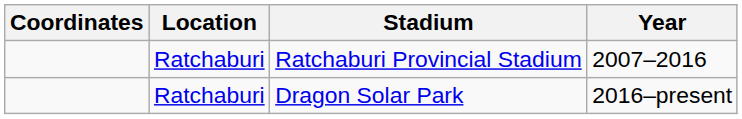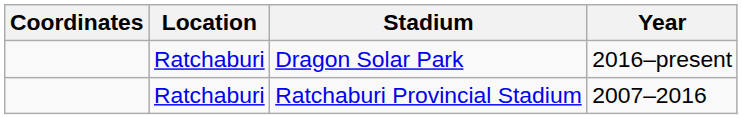rows swapped: Ratchaburi Provincial Stadium <-> Dragon Solar Park
